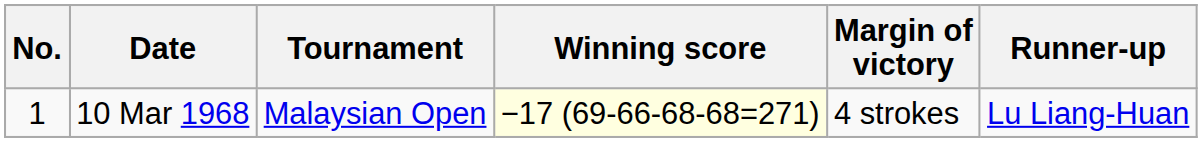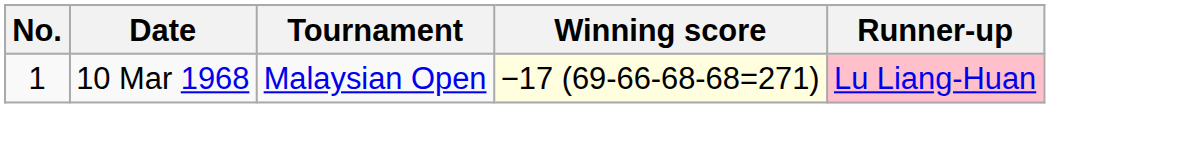- column: Margin of victory | 4 strokes
10 Mar 1968 | Runner-up: no background -> pink background
